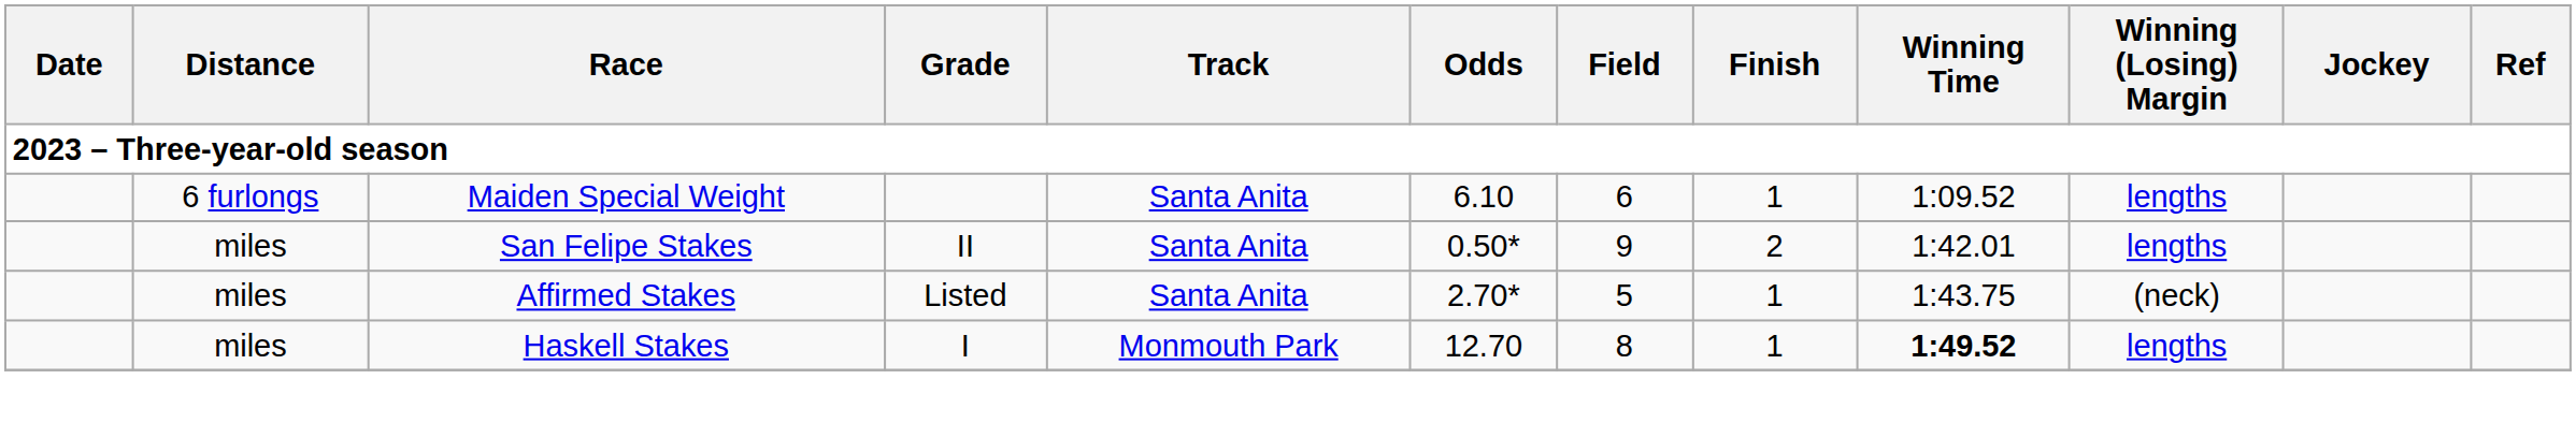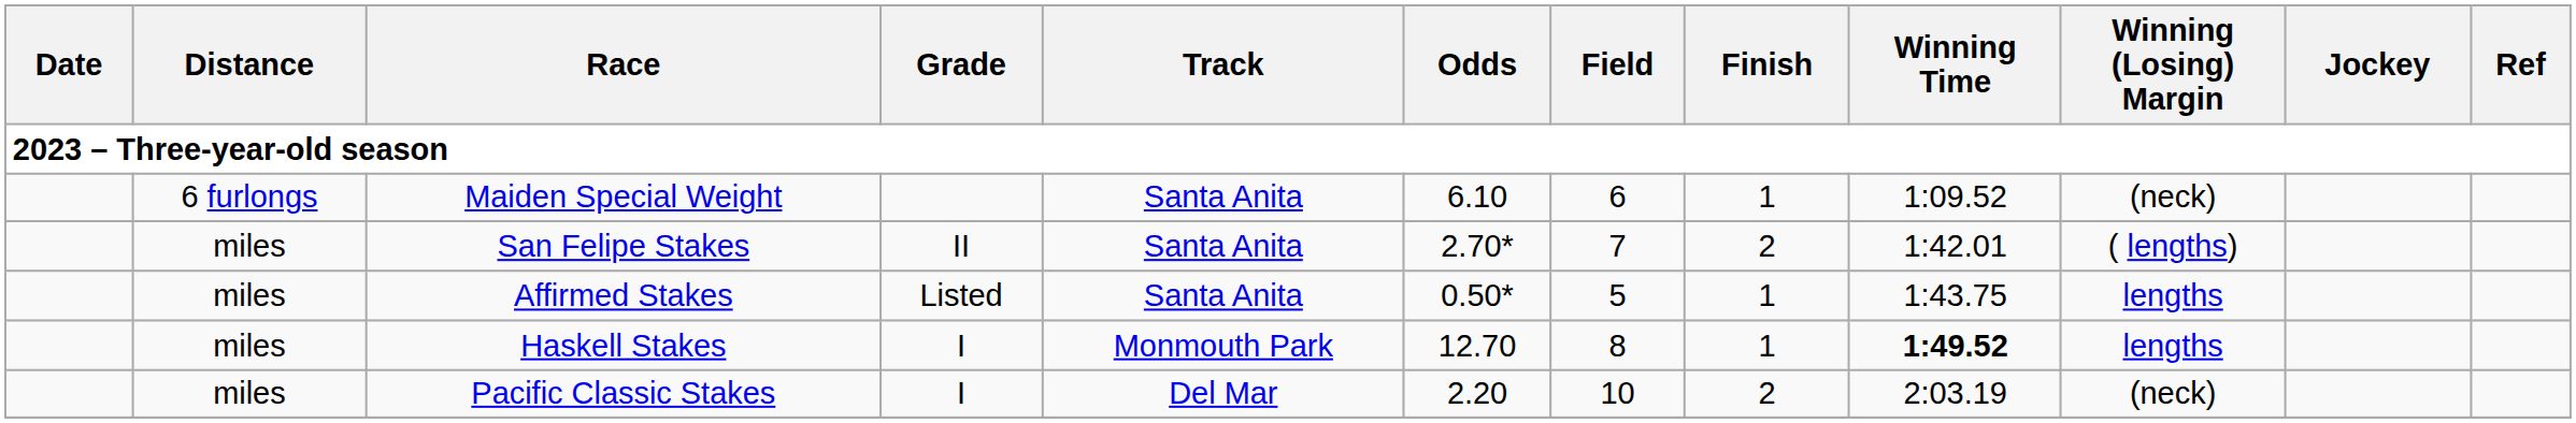Maiden Special Weight | Winning (Losing) Margin: lengths -> (neck)
San Felipe Stakes | Odds: 0.50* -> 2.70*
San Felipe Stakes | Field: 9 -> 7
San Felipe Stakes | Winning (Losing) Margin: lengths -> ( lengths)
Affirmed Stakes | Odds: 2.70* -> 0.50*
Affirmed Stakes | Winning (Losing) Margin: (neck) -> lengths
+ row: miles | Pacific Classic Stakes | I | Del Mar | 2.20 | 10 | 2 | 2:03.19 | (neck)
